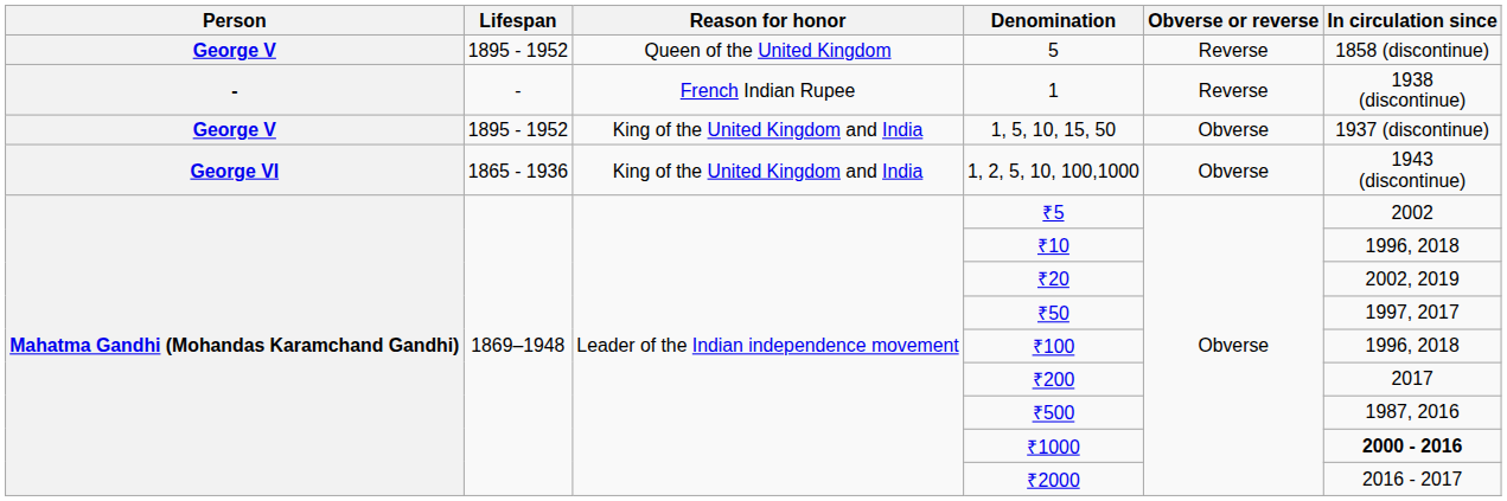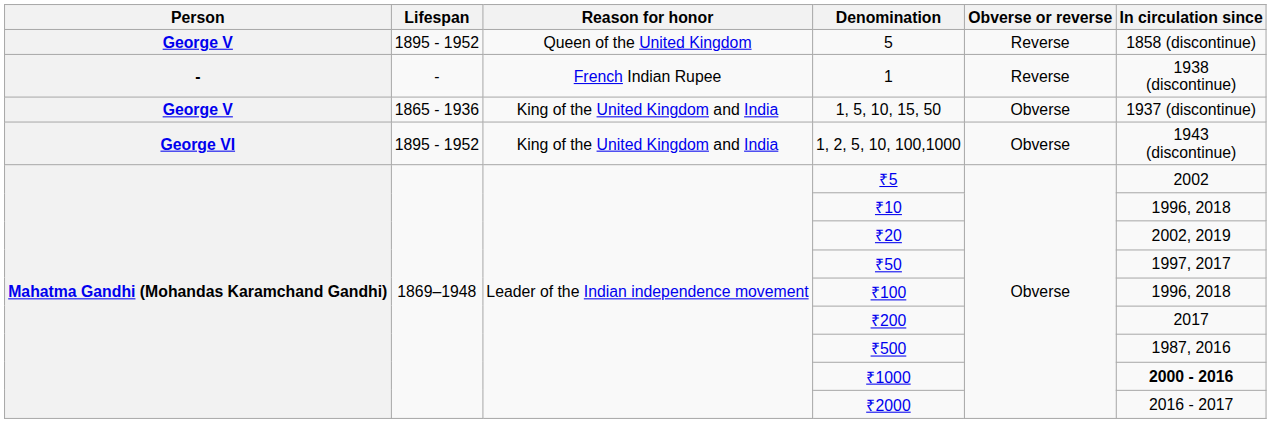1, 5, 10, 15, 50 | Lifespan: 1895 - 1952 -> 1865 - 1936
1, 2, 5, 10, 100,1000 | Lifespan: 1865 - 1936 -> 1895 - 1952
